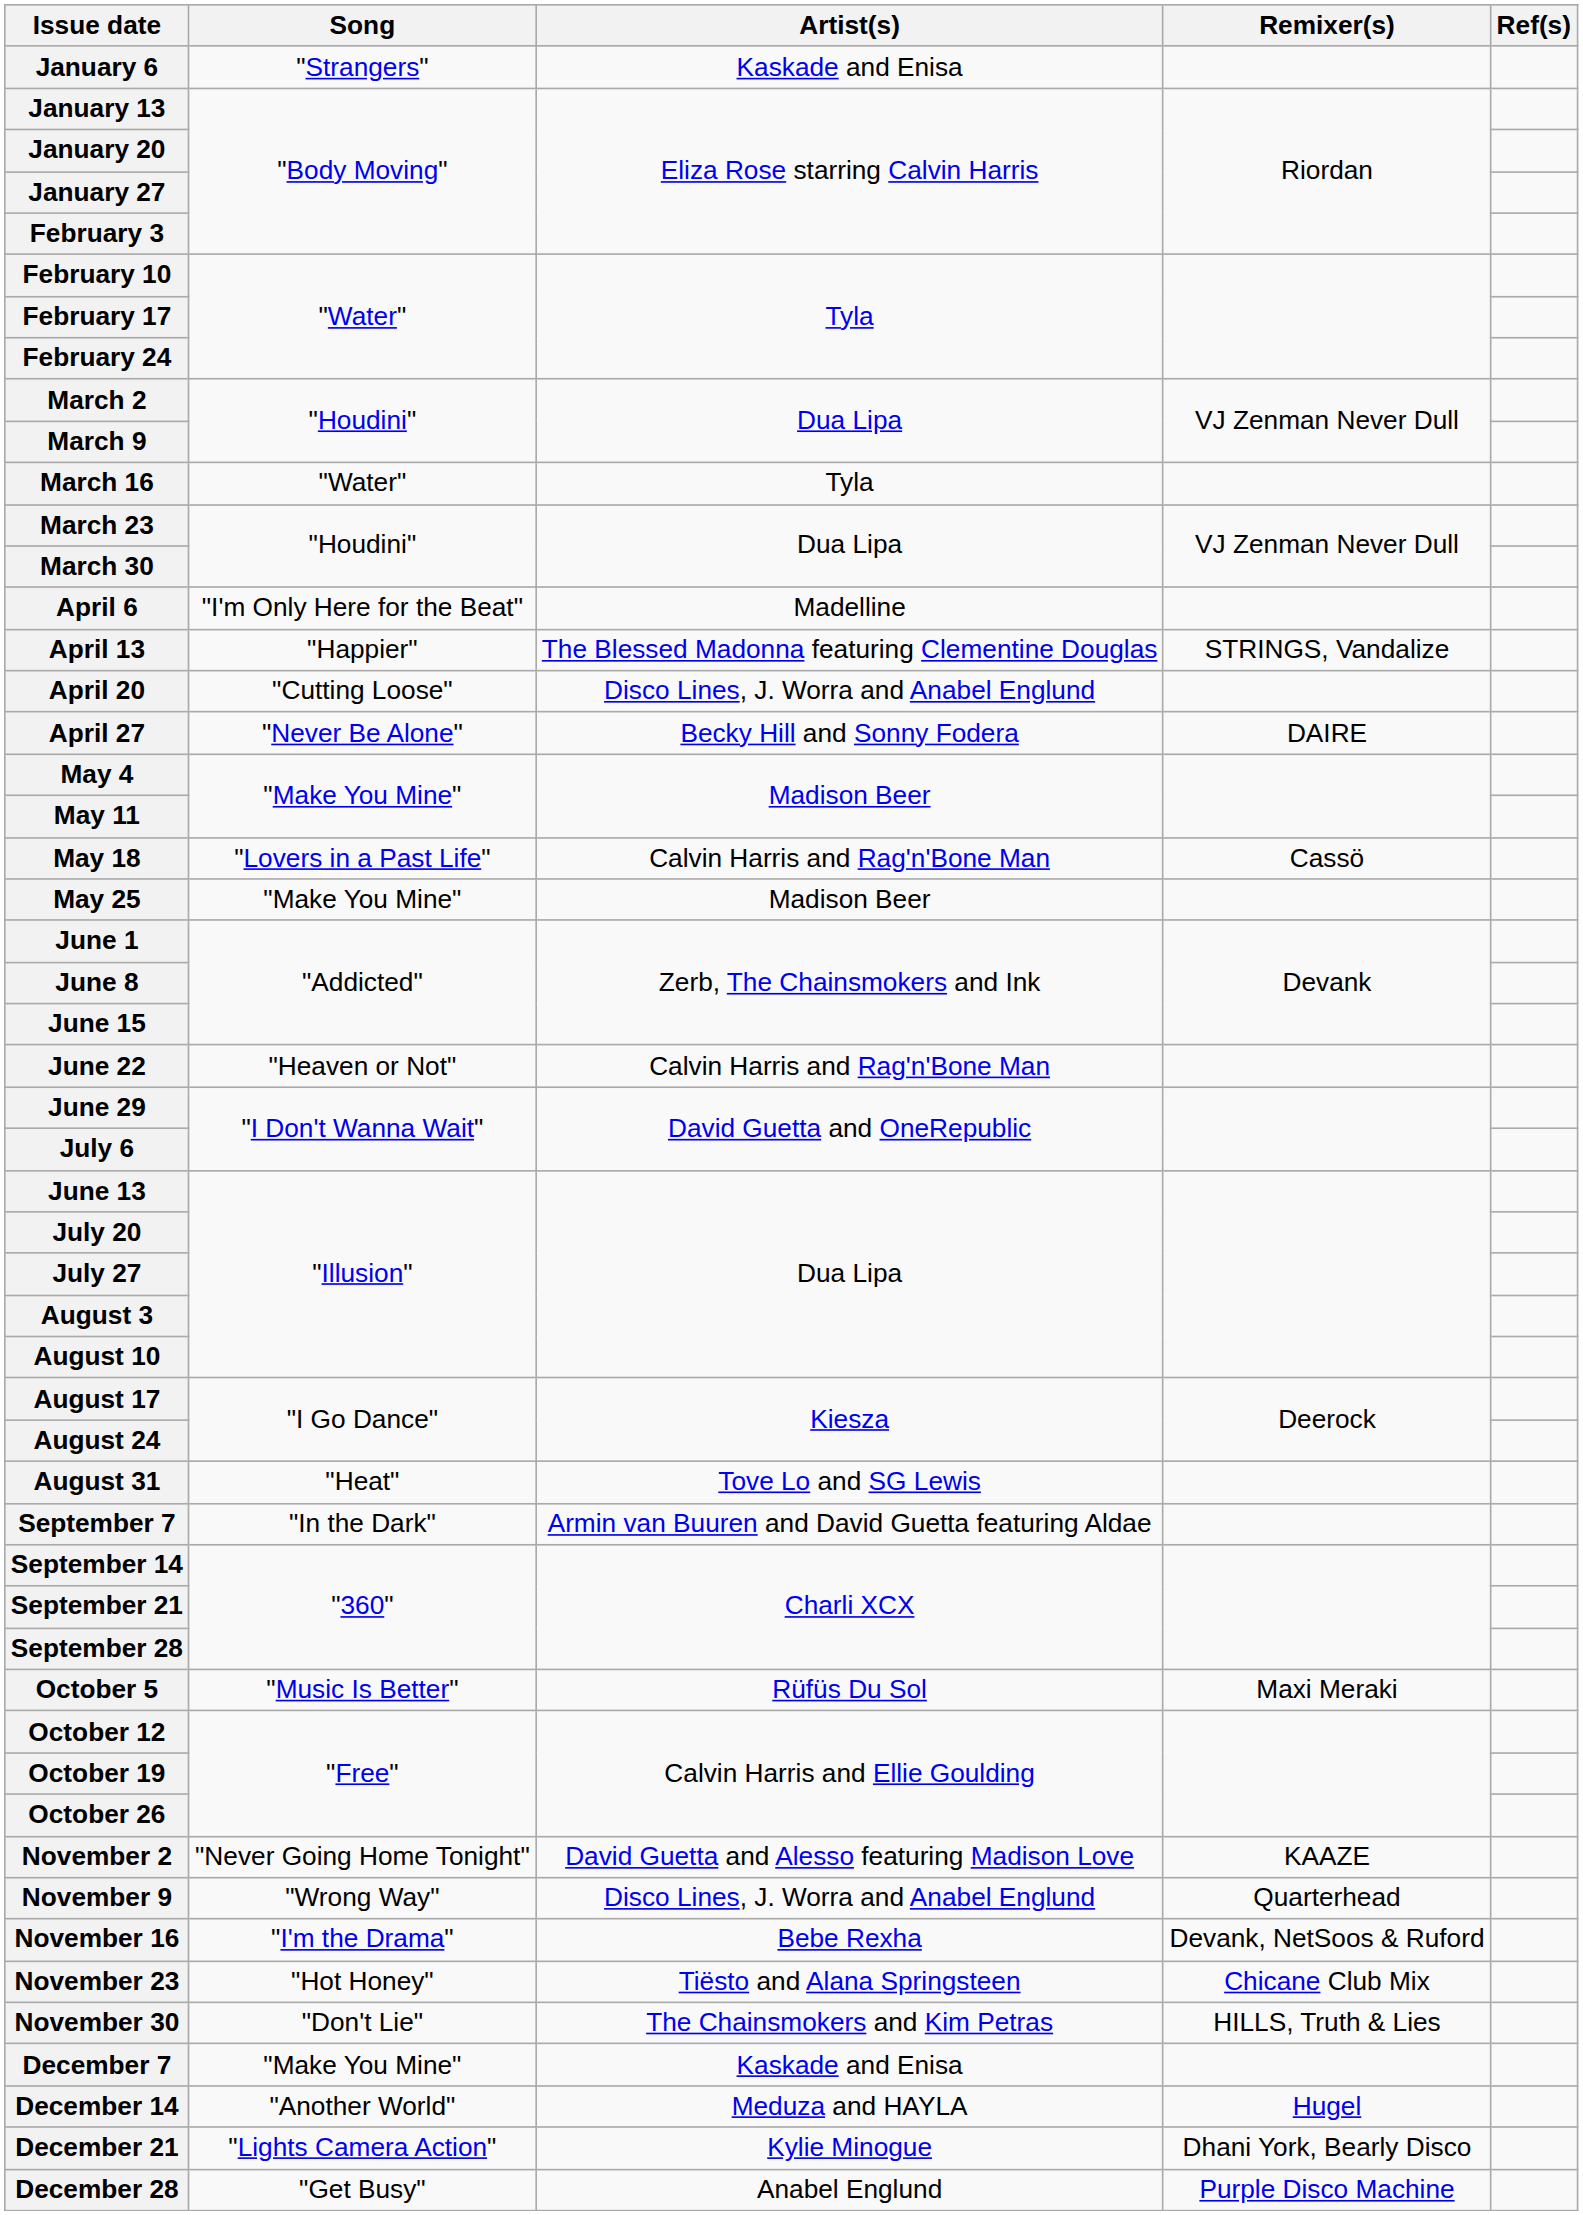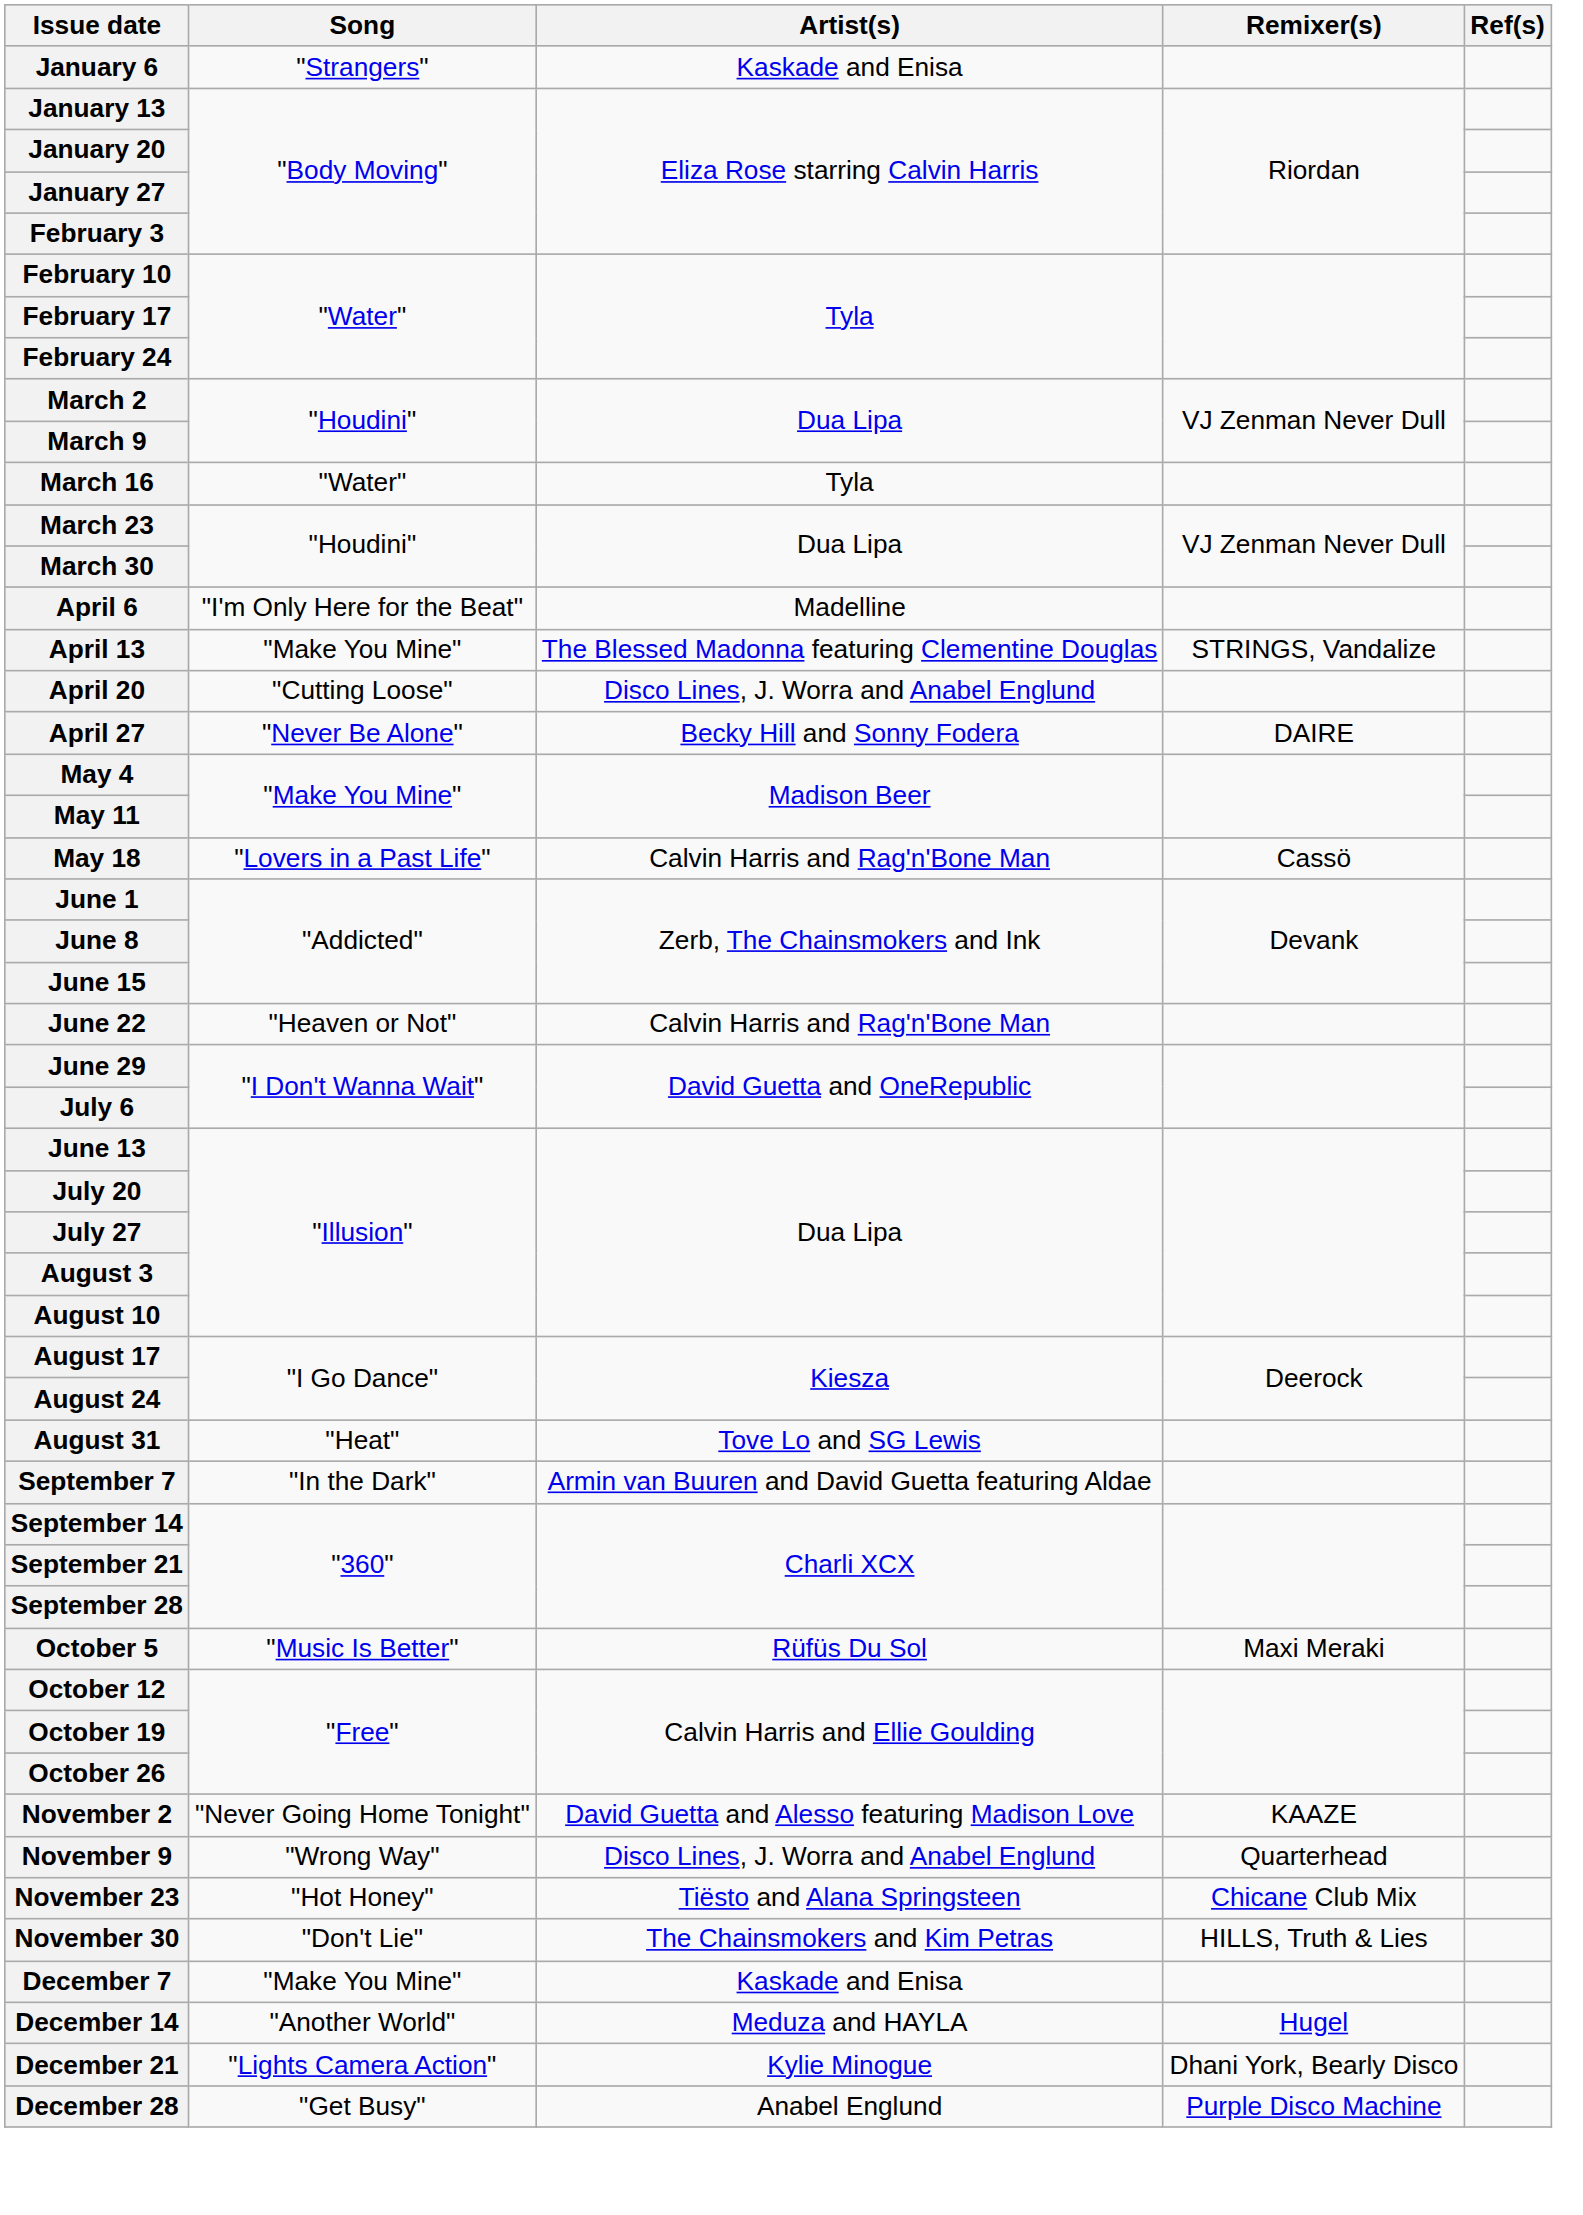April 13 | Song: "Happier" -> "Make You Mine"
- row: May 25 | "Make You Mine" | Madison Beer
- row: November 16 | "I'm the Drama" | Bebe Rexha | Devank, NetSoos & Ruford
